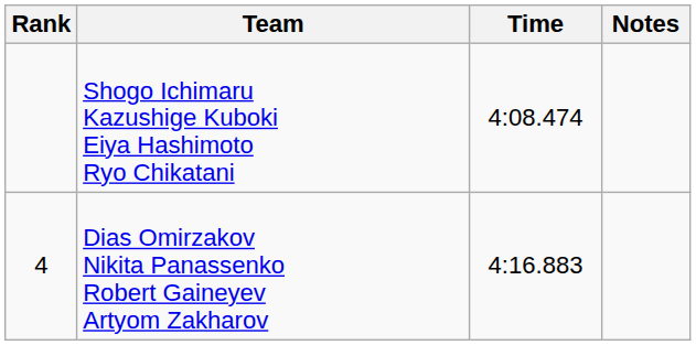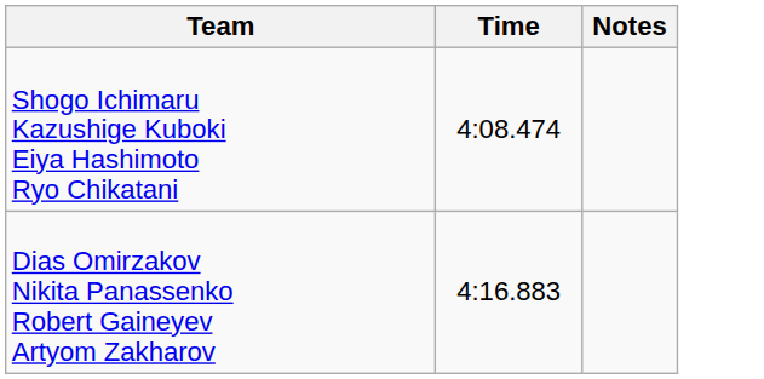- column: Rank | 4
